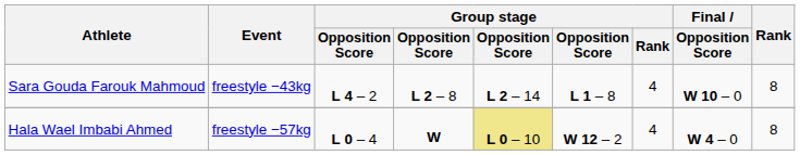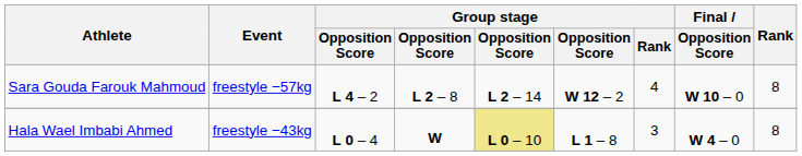Sara Gouda Farouk Mahmoud | Event: freestyle −43kg -> freestyle −57kg
Sara Gouda Farouk Mahmoud | column 6: L 1 – 8 -> W 12 – 2
Hala Wael Imbabi Ahmed | Event: freestyle −57kg -> freestyle −43kg
Hala Wael Imbabi Ahmed | column 6: W 12 – 2 -> L 1 – 8
Hala Wael Imbabi Ahmed | Group stage / Rank: 4 -> 3
